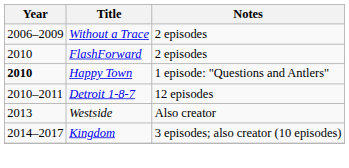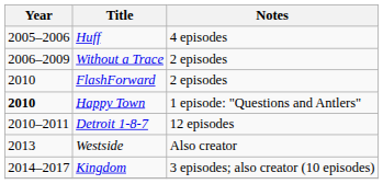+ row: 2005–2006 | Huff | 4 episodes
